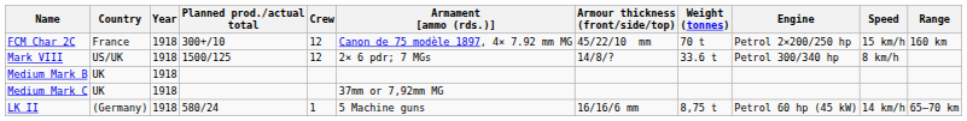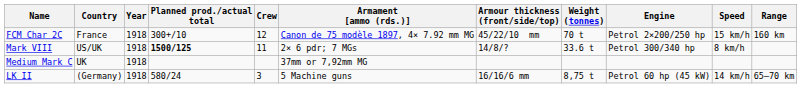Mark VIII | Planned prod./actual total: normal -> bold
Mark VIII | Crew: 12 -> 11
- row: Medium Mark B | UK | 1918
LK II | Crew: 1 -> 3
